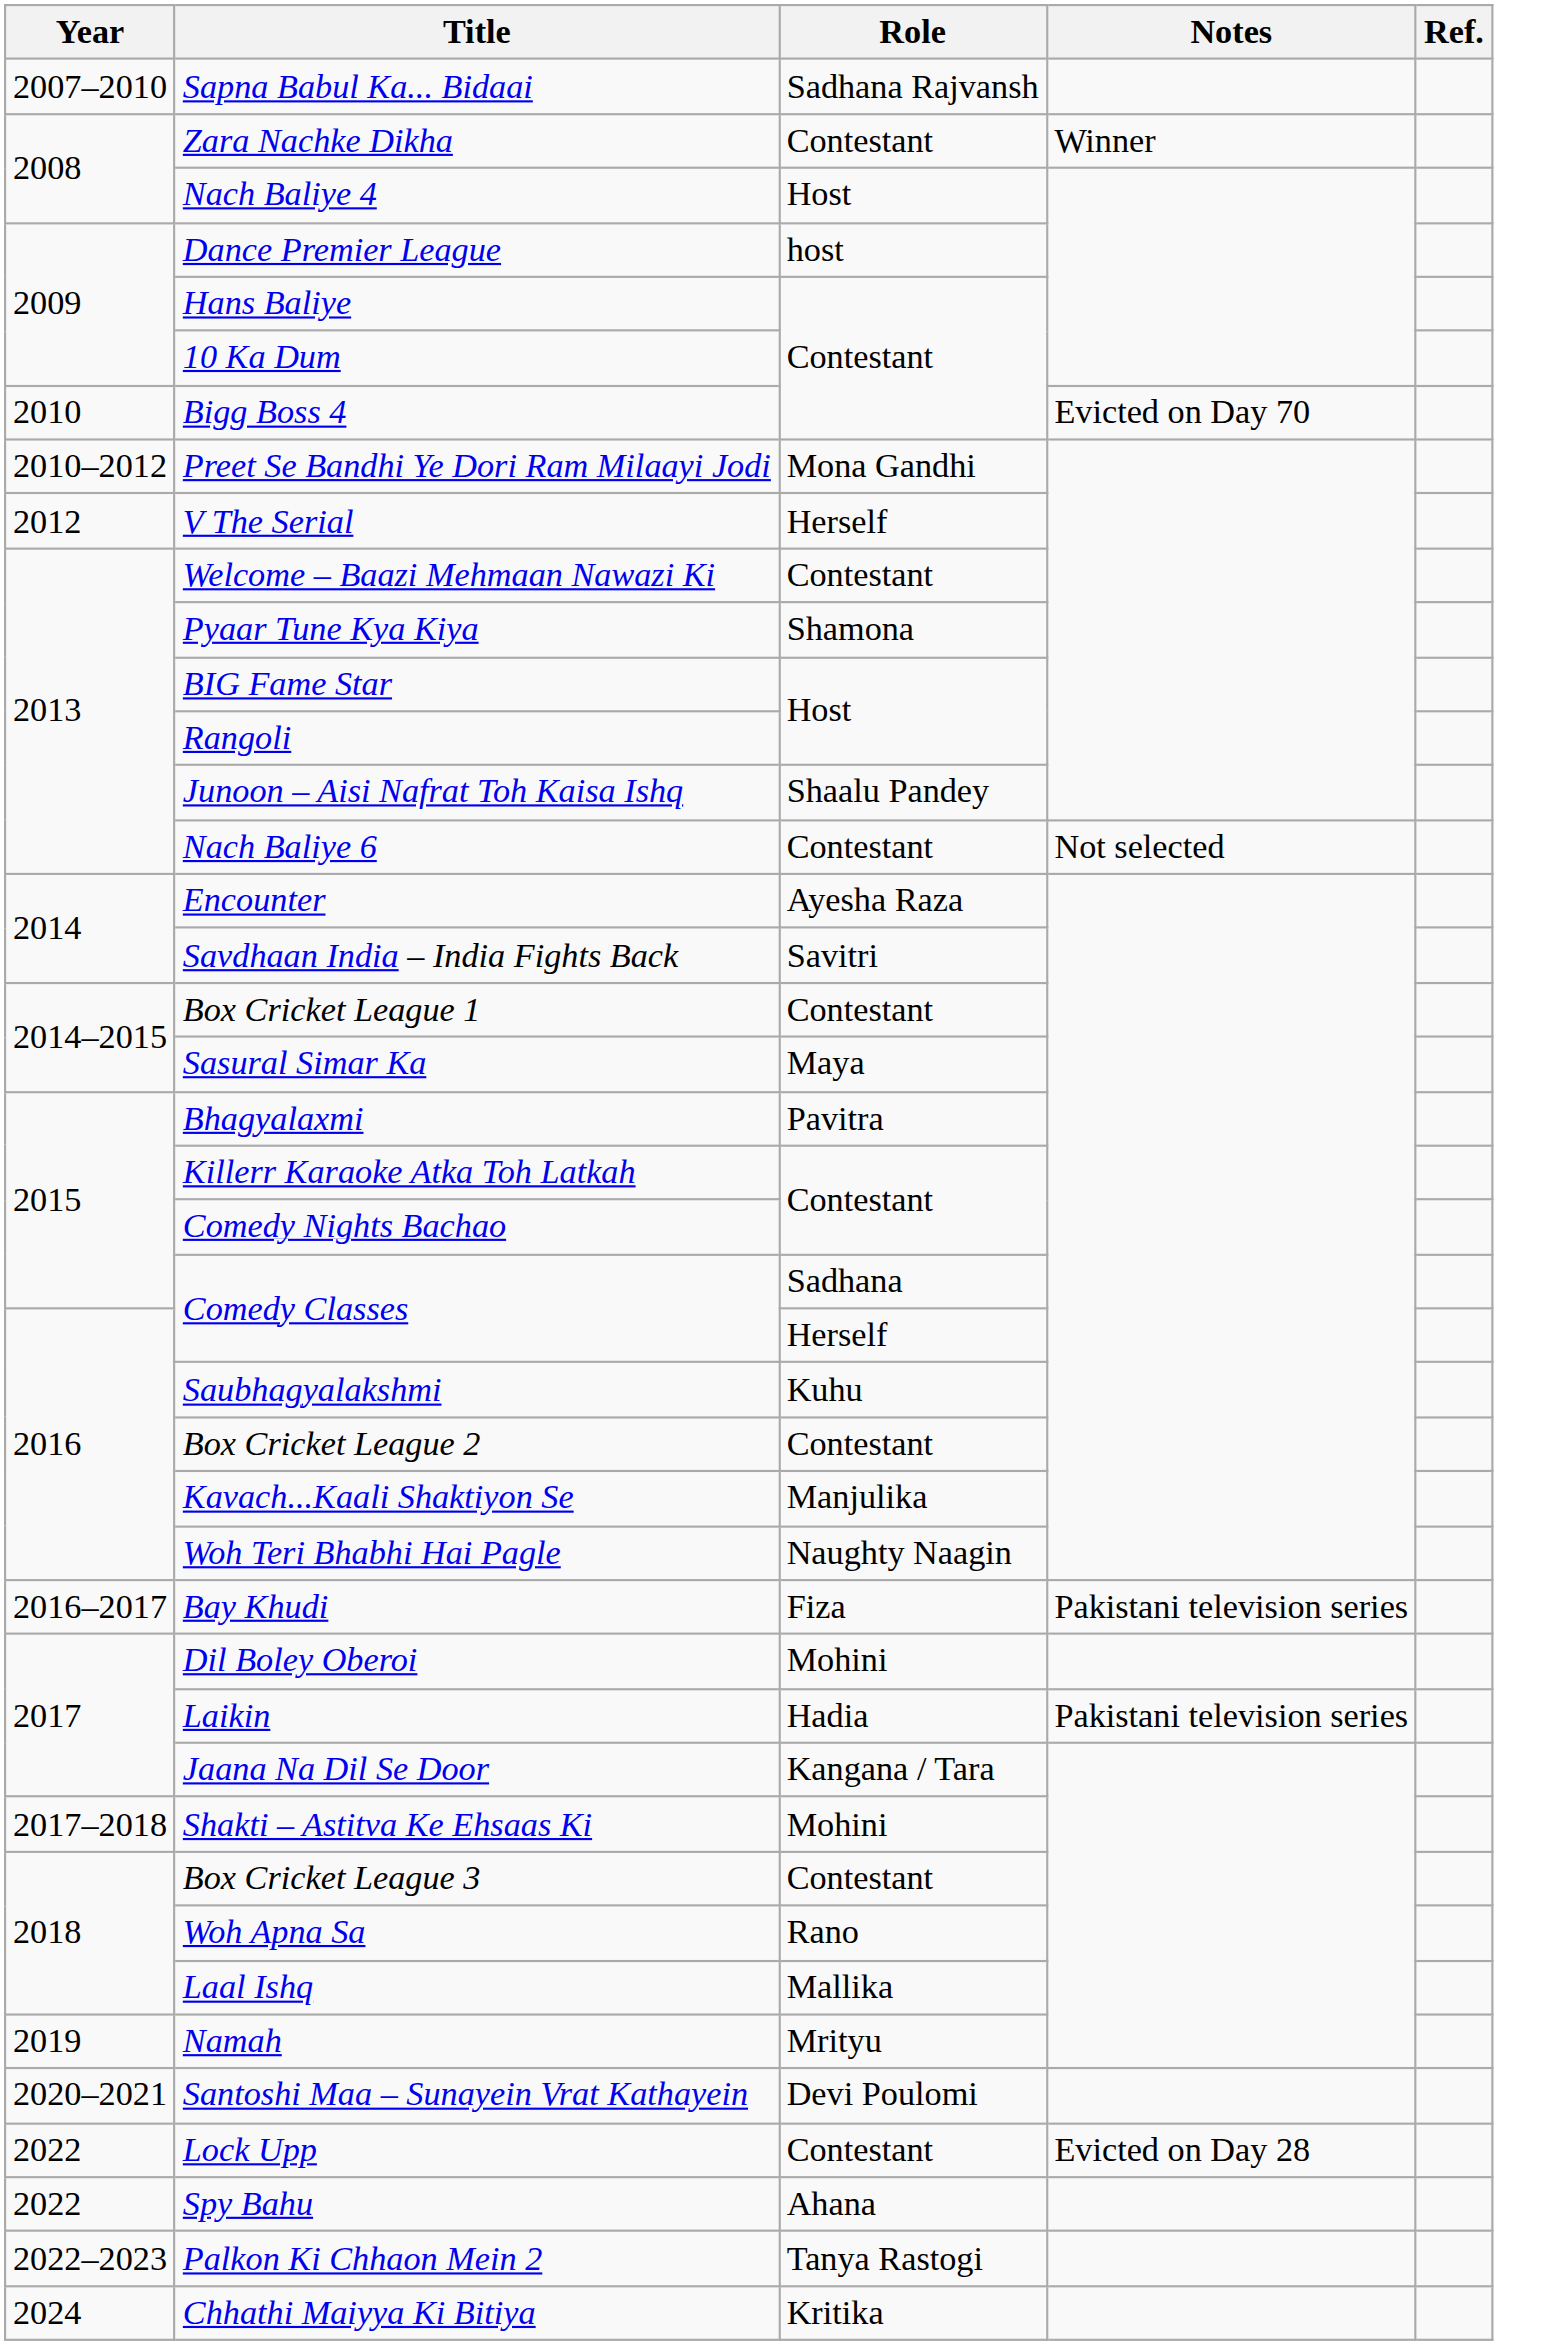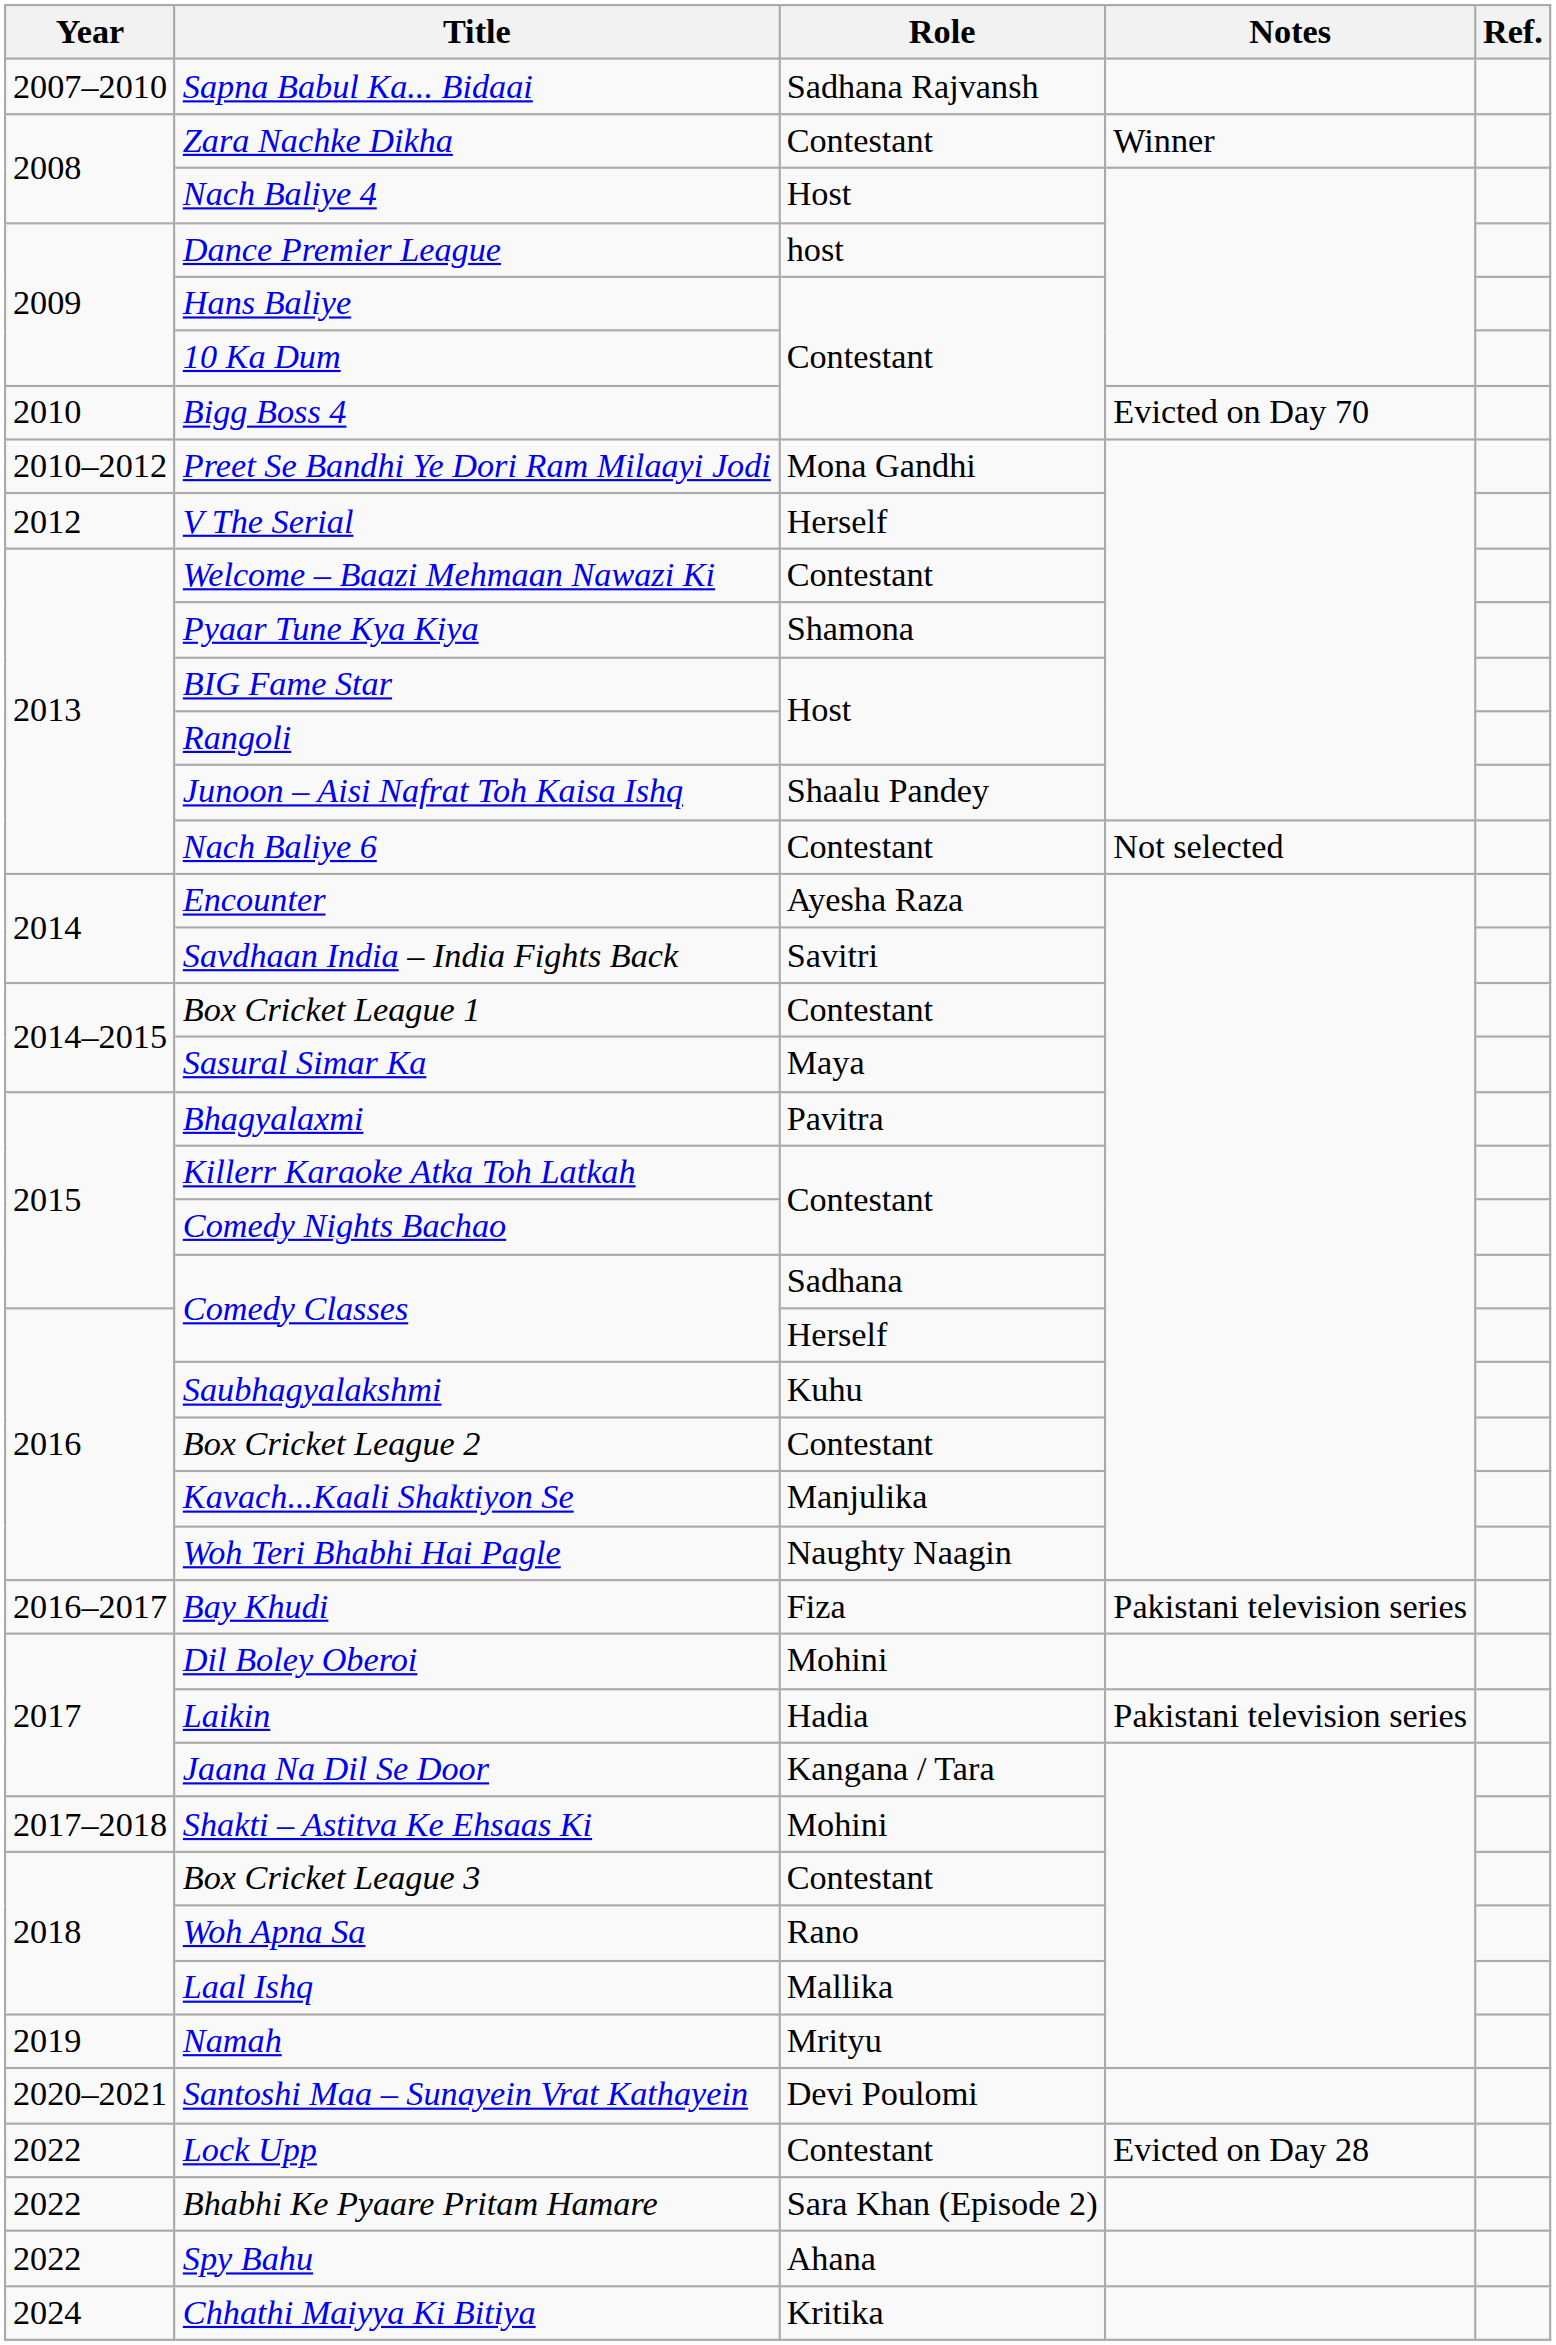+ row: 2022 | Bhabhi Ke Pyaare Pritam Hamare | Sara Khan (Episode 2)
- row: 2022–2023 | Palkon Ki Chhaon Mein 2 | Tanya Rastogi
